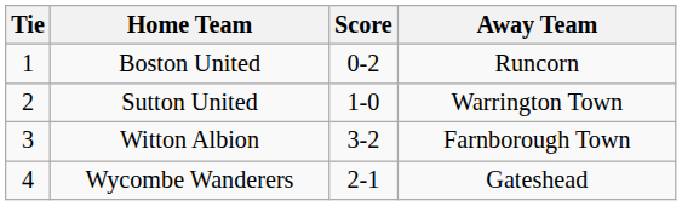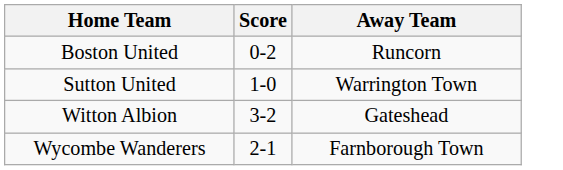- column: Tie | 1 | 2 | 3 | 4
Witton Albion | Away Team: Farnborough Town -> Gateshead
Wycombe Wanderers | Away Team: Gateshead -> Farnborough Town
